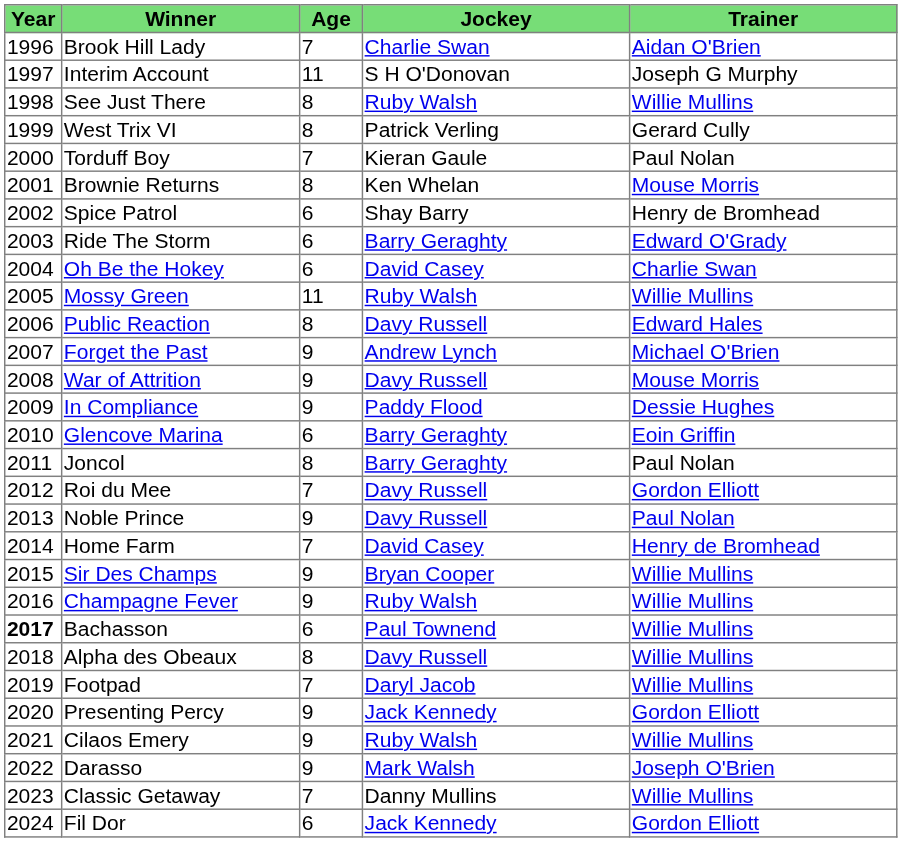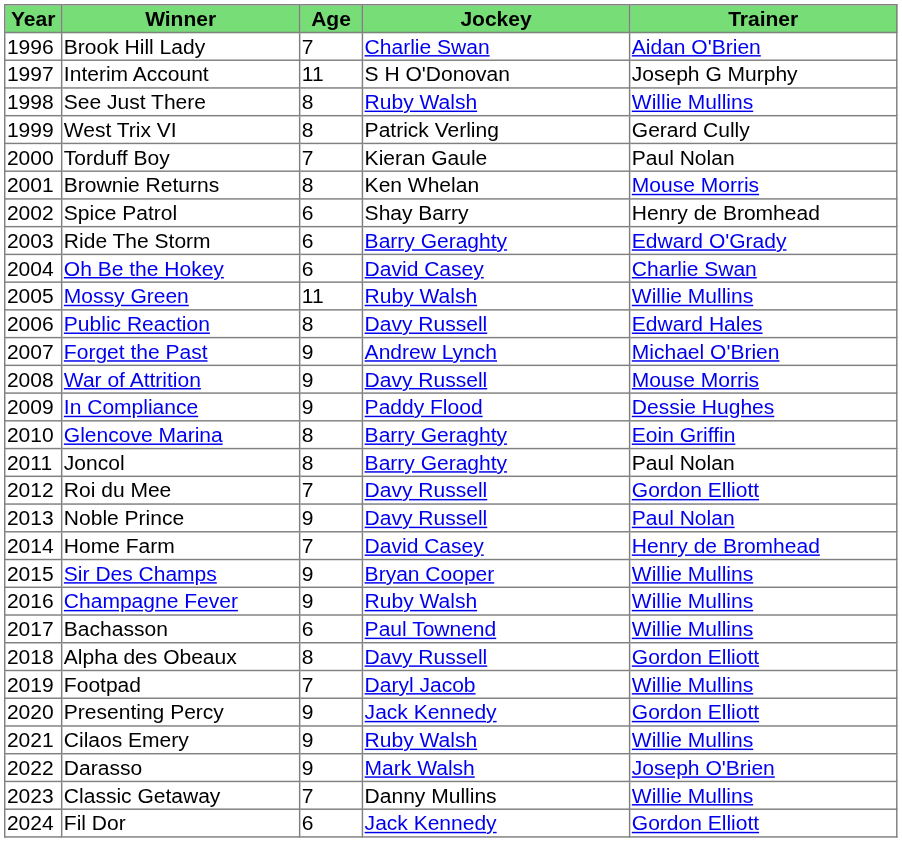Glencove Marina | Age: 6 -> 8
Bachasson | Year: bold -> normal
Alpha des Obeaux | Trainer: Willie Mullins -> Gordon Elliott
